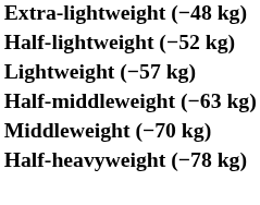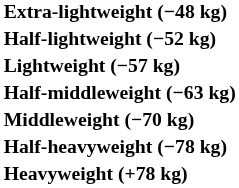+ row: Heavyweight (+78 kg)
